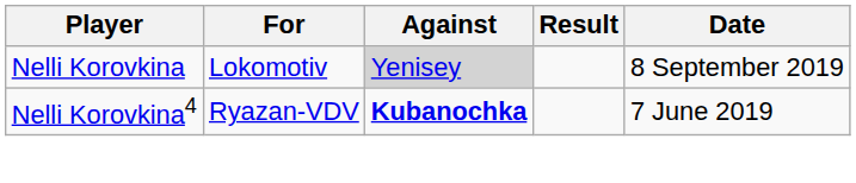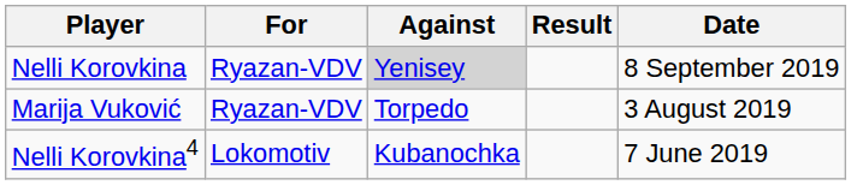Nelli Korovkina | For: Lokomotiv -> Ryazan-VDV
+ row: Marija Vuković | Ryazan-VDV | Torpedo | 3 August 2019
Nelli Korovkina4 | For: Ryazan-VDV -> Lokomotiv
Nelli Korovkina4 | Against: bold -> normal
